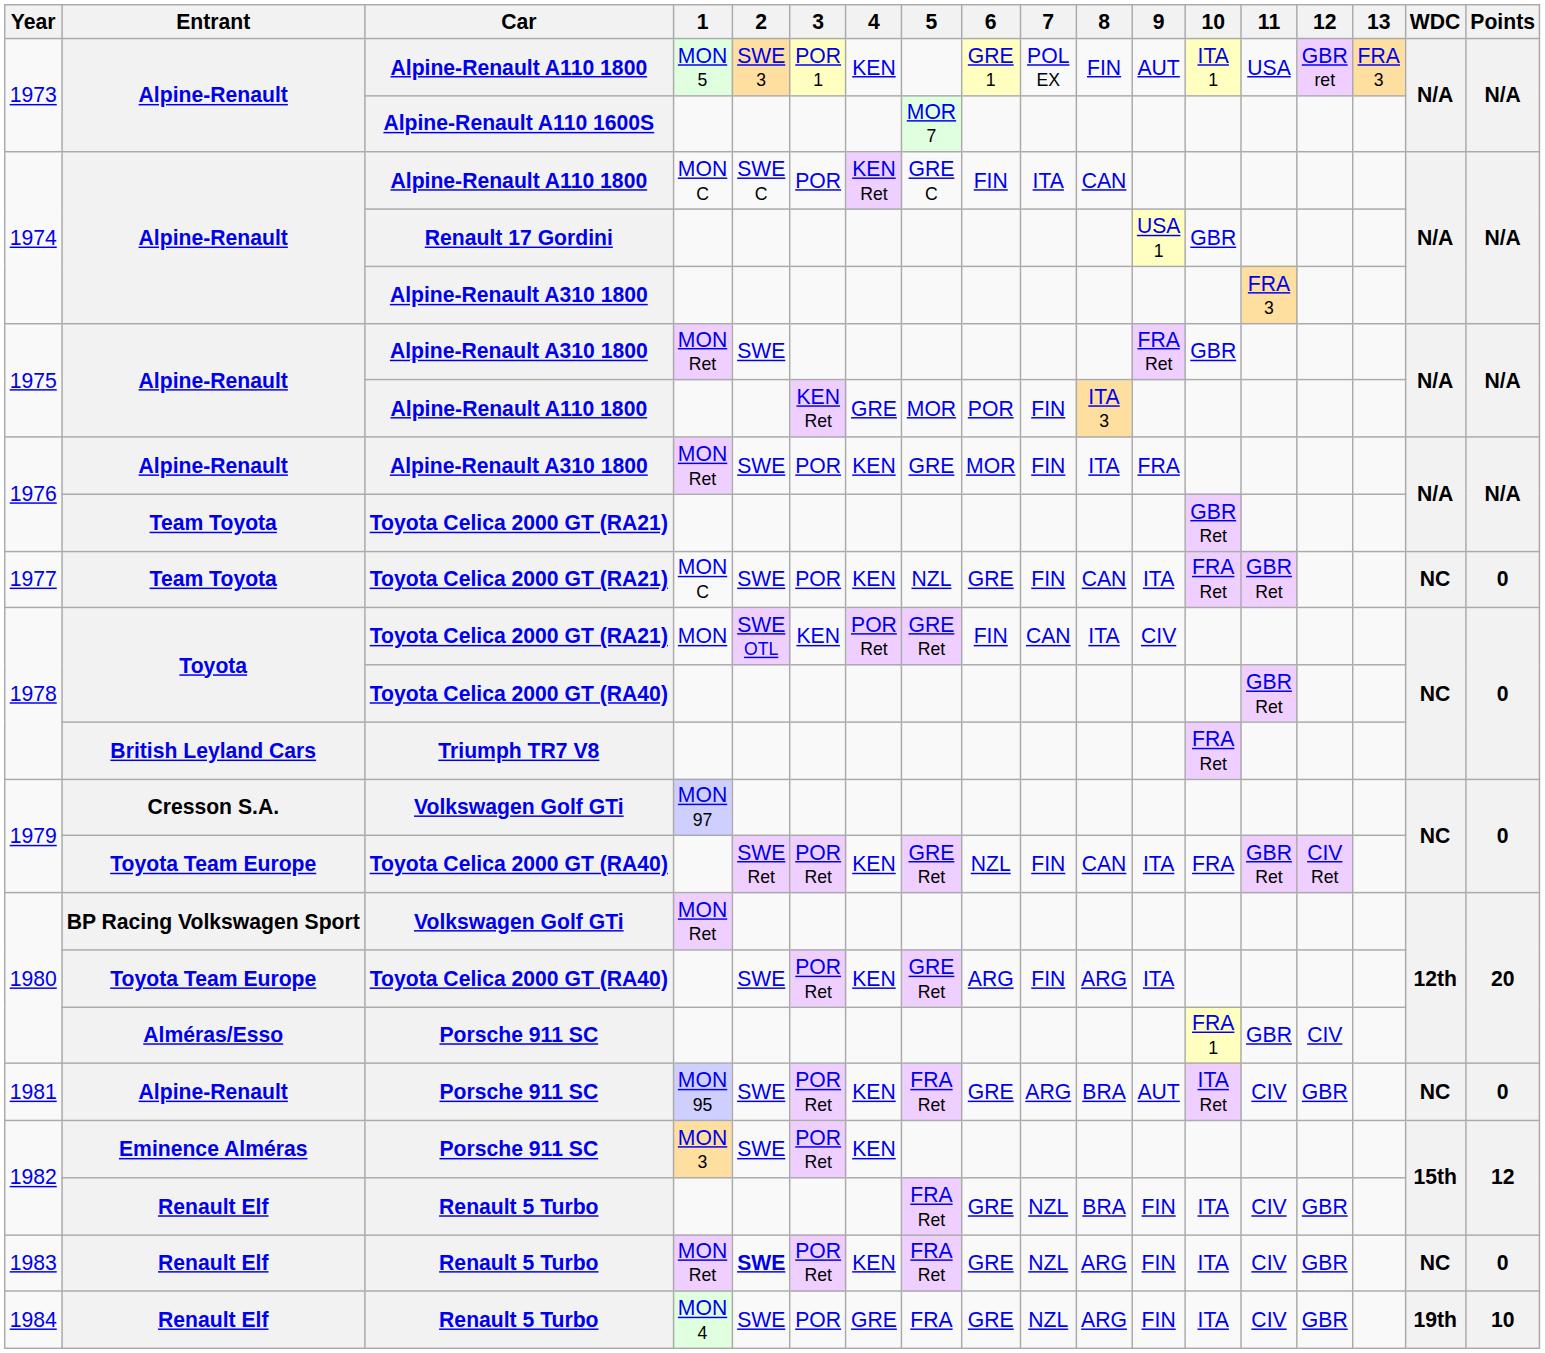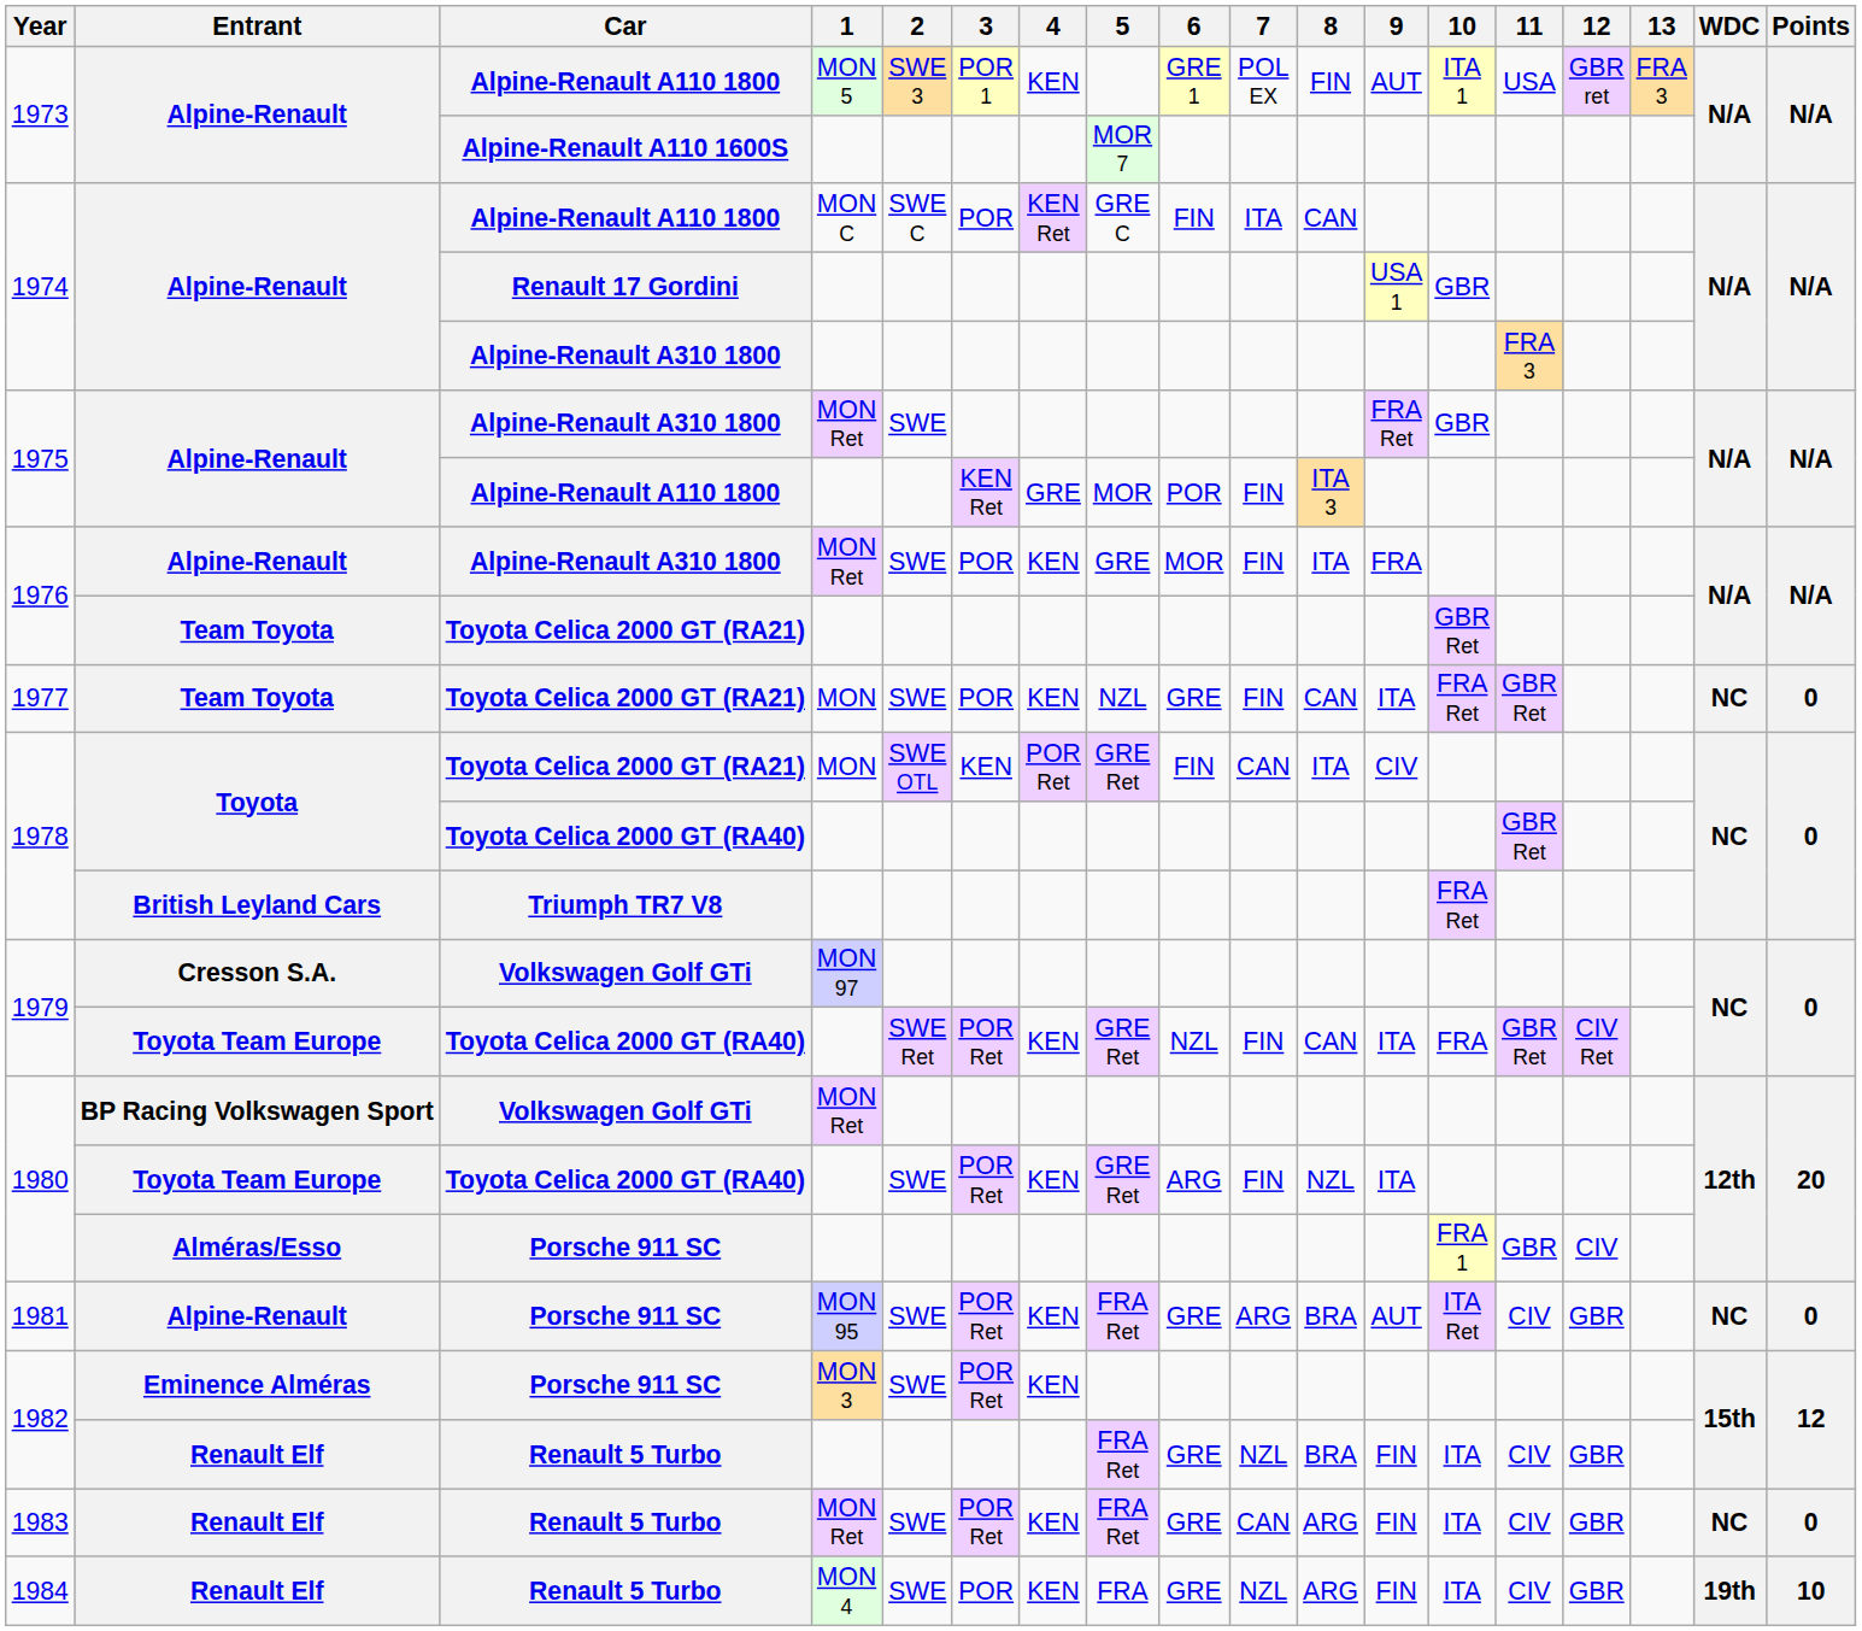1977 | 1: MON C -> MON
1980 / Toyota Celica 2000 GT (RA40) | 8: ARG -> NZL
1983 | 2: bold -> normal
1983 | 7: NZL -> CAN
1984 | 4: GRE -> KEN
